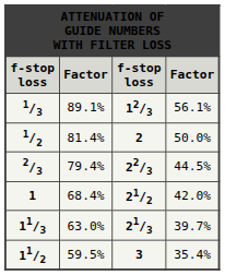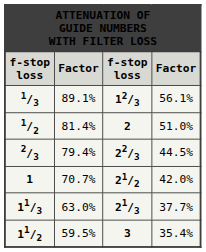1/2 | column 4: 50.0% -> 51.0%
1 | column 2: 68.4% -> 70.7%
11/3 | column 4: 39.7% -> 37.7%
